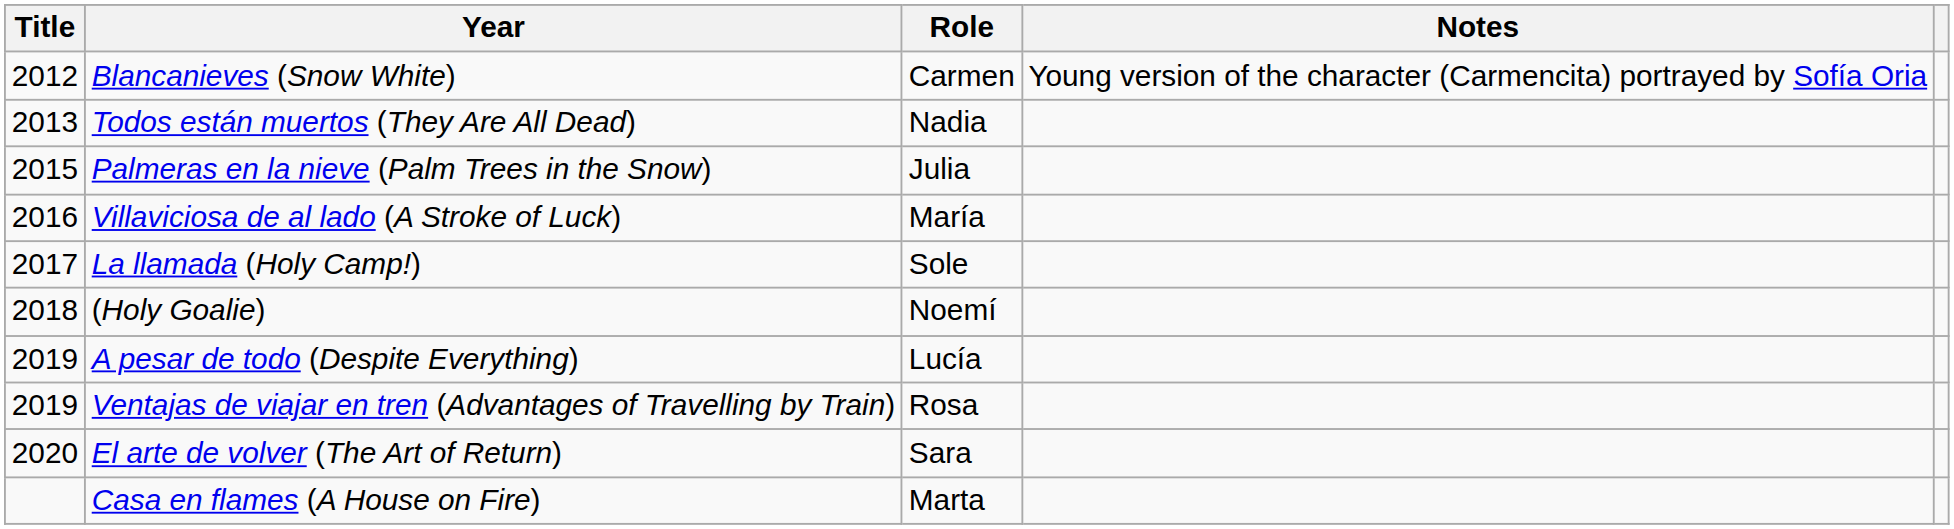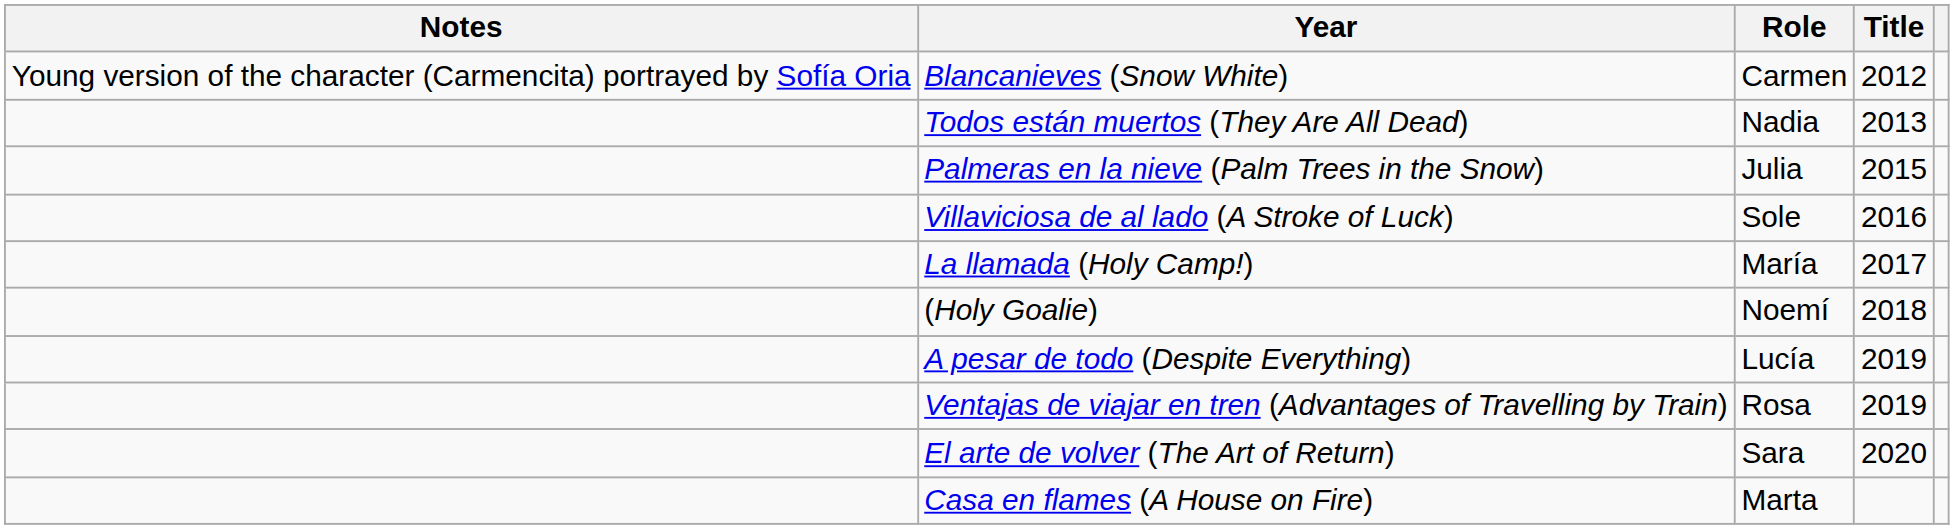columns swapped: Title <-> Notes
Villaviciosa de al lado (A Stroke of Luck) | Role: María -> Sole
La llamada (Holy Camp!) | Role: Sole -> María
